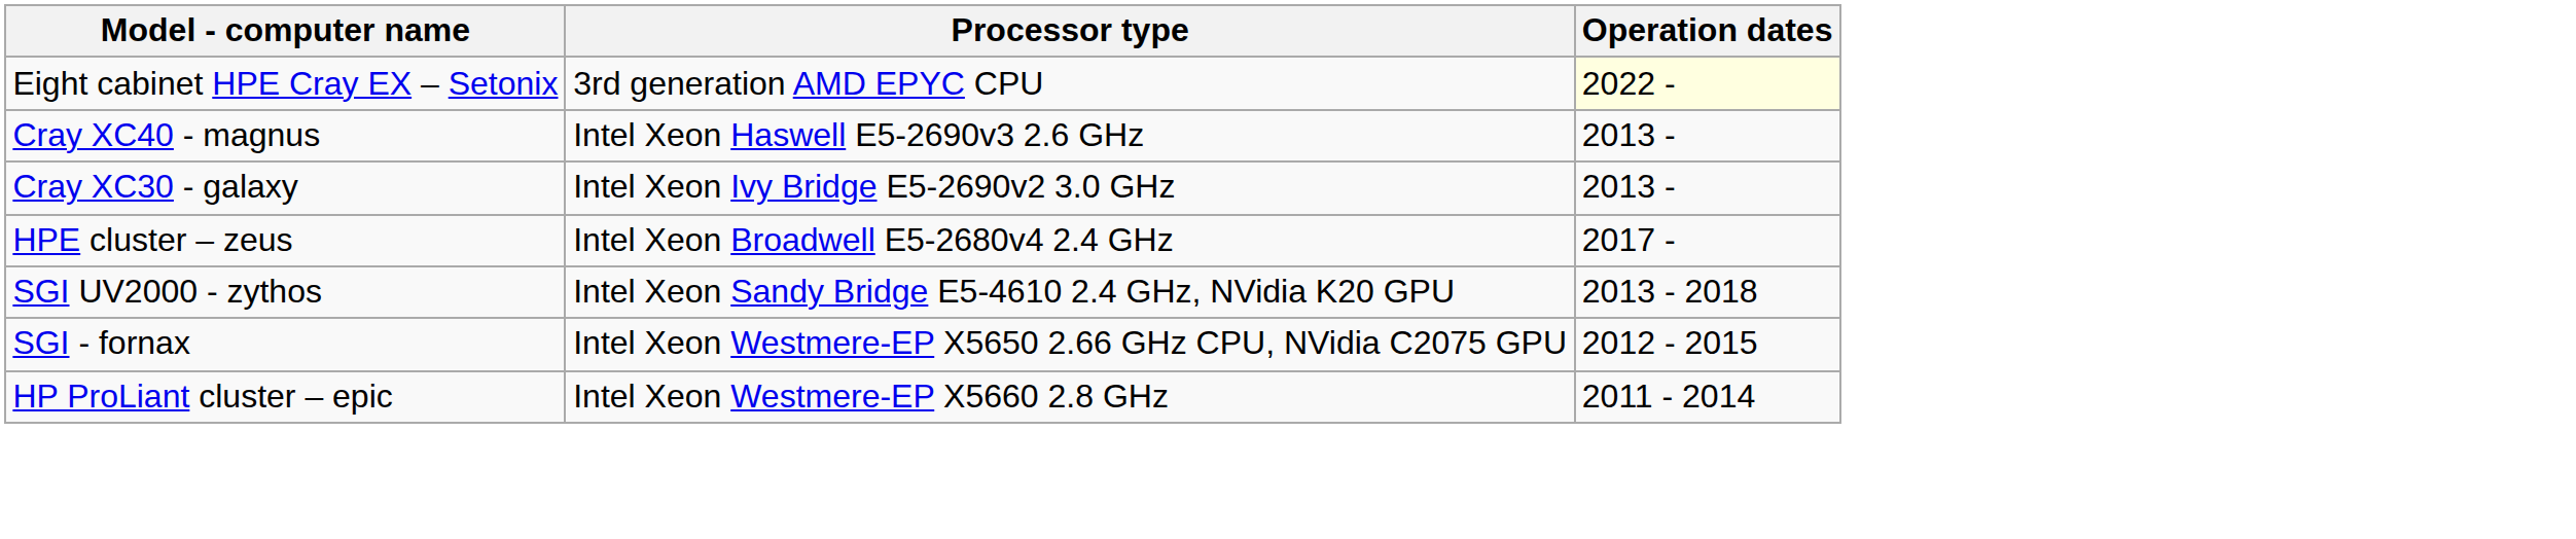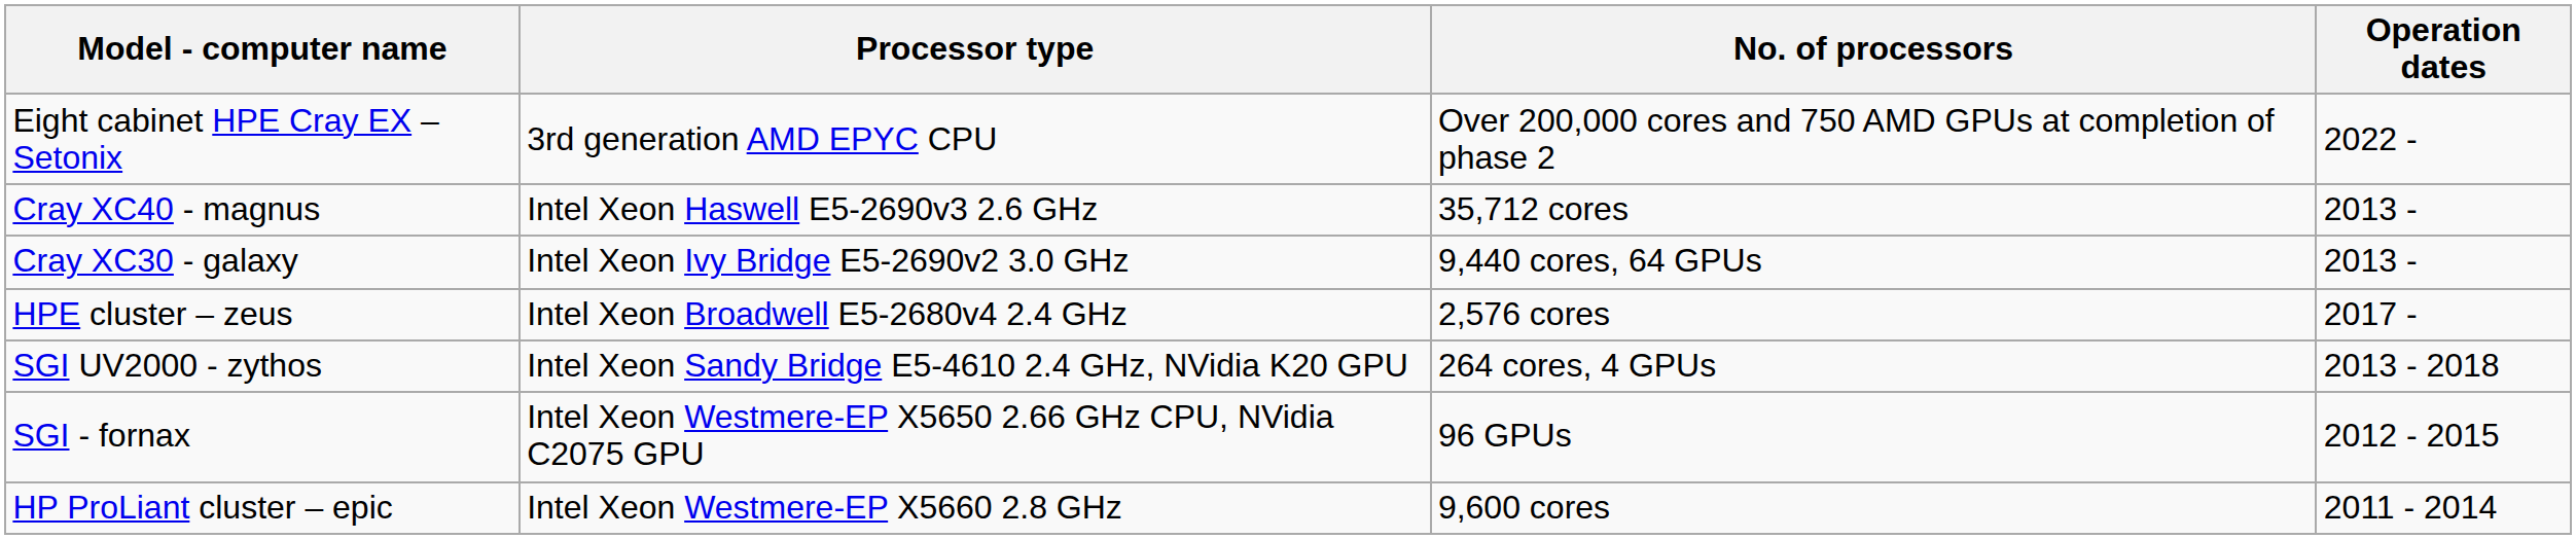+ column: No. of processors | Over 200,000 cores and 750 AMD GPUs at completion of phase 2 | 35,712 cores | 9,440 cores, 64 GPUs | 2,576 cores | 264 cores, 4 GPUs | 96 GPUs | 9,600 cores
Eight cabinet HPE Cray EX – Setonix | Operation dates: lightyellow background -> no background
